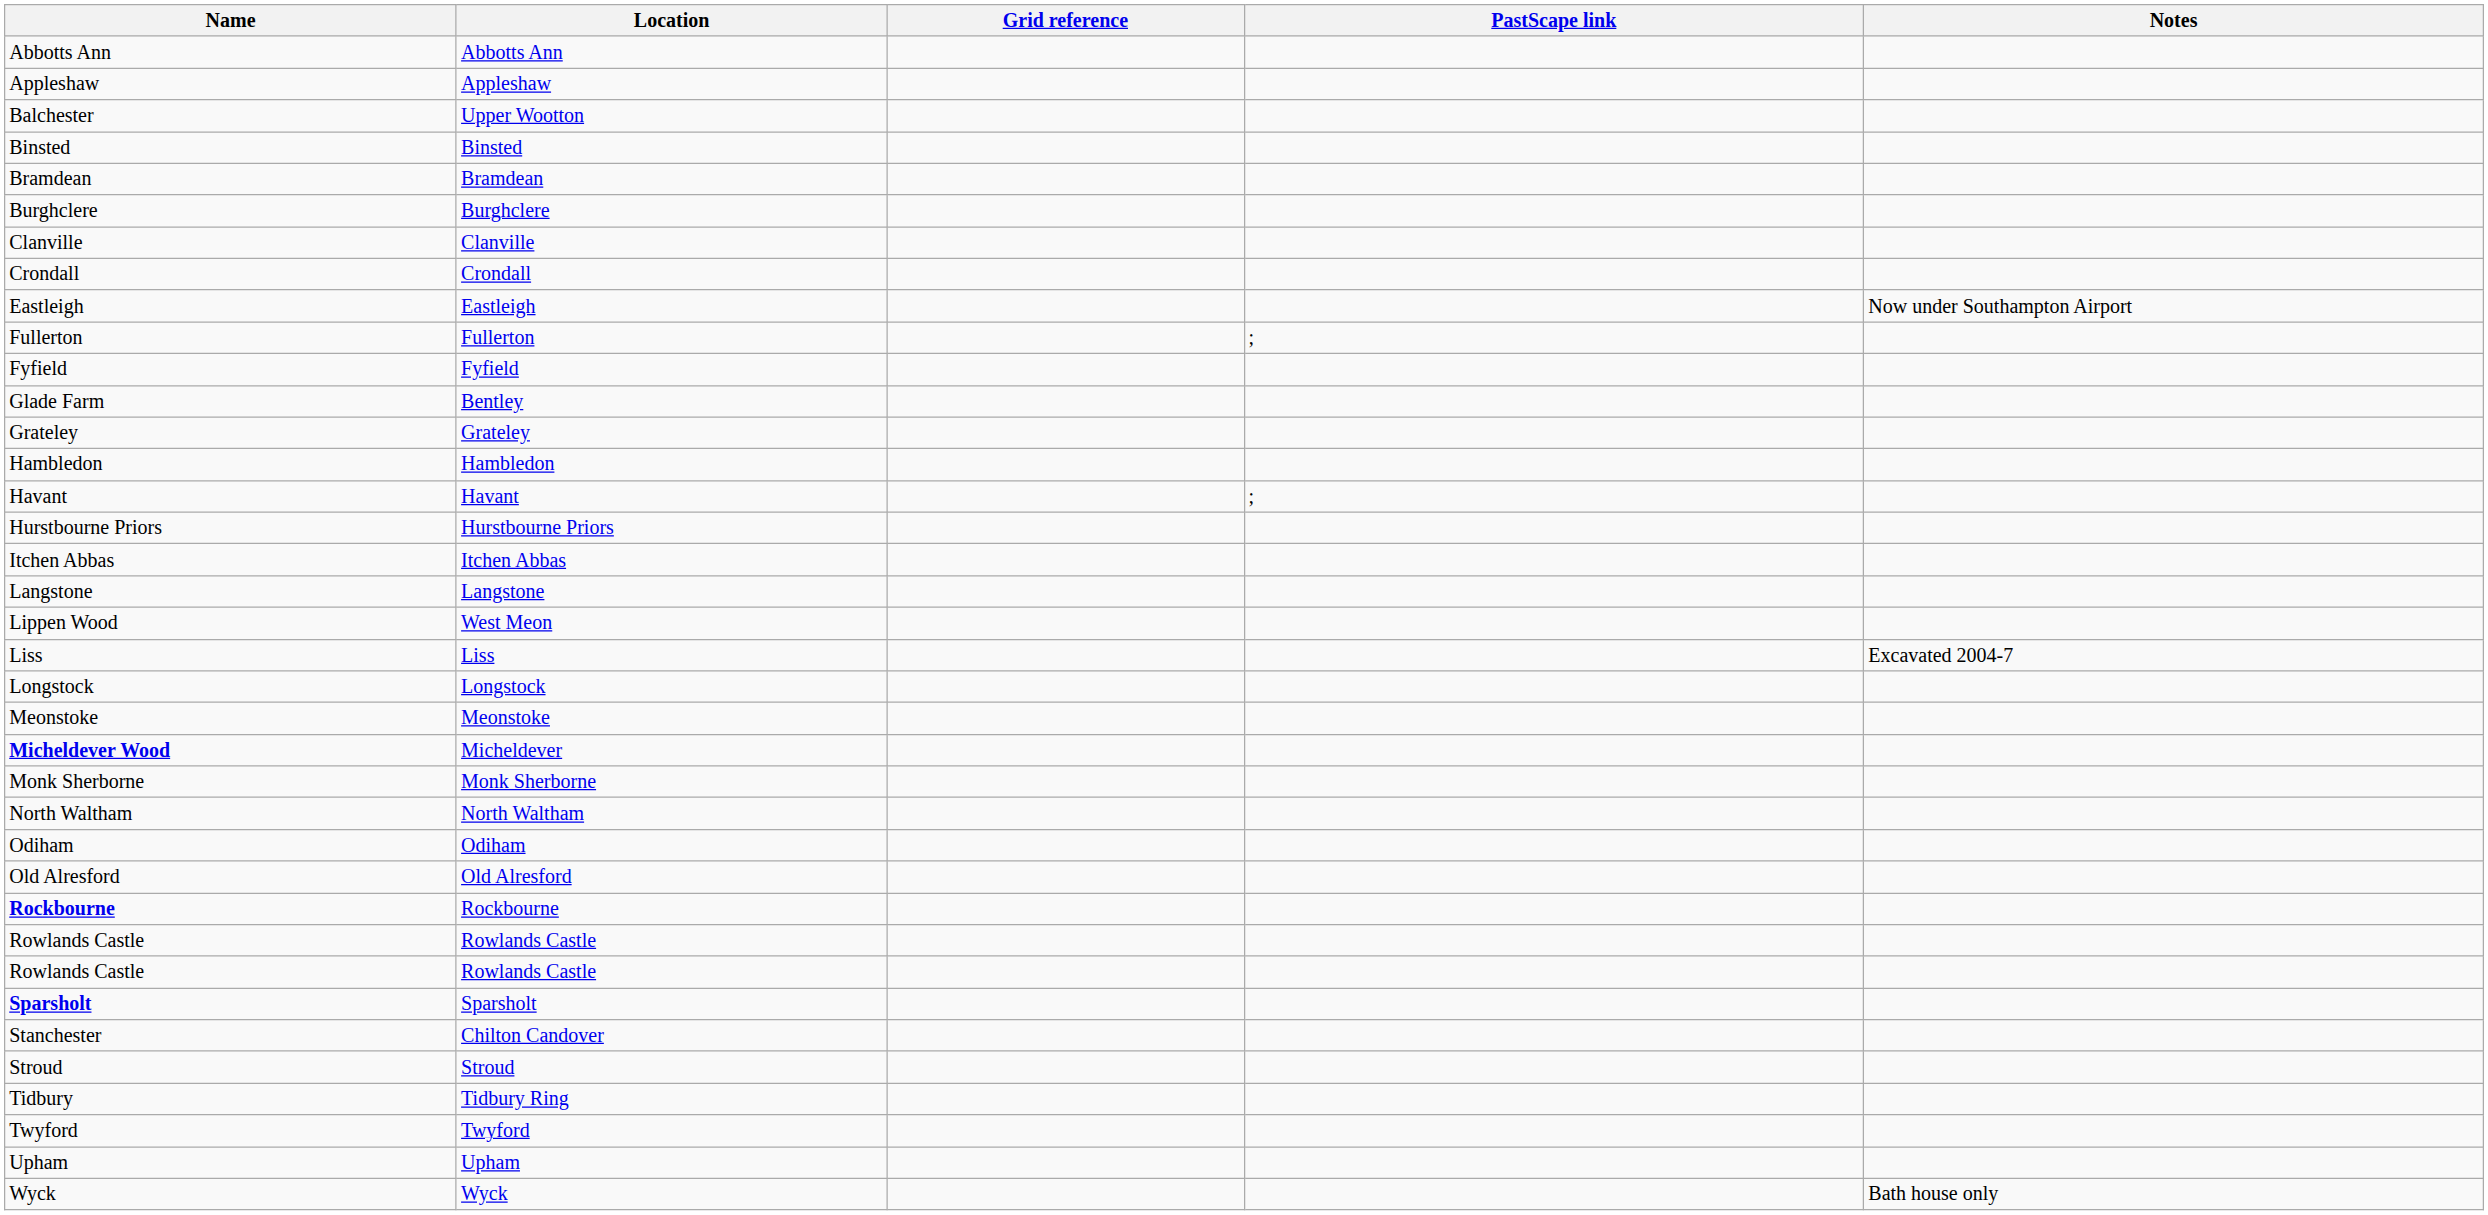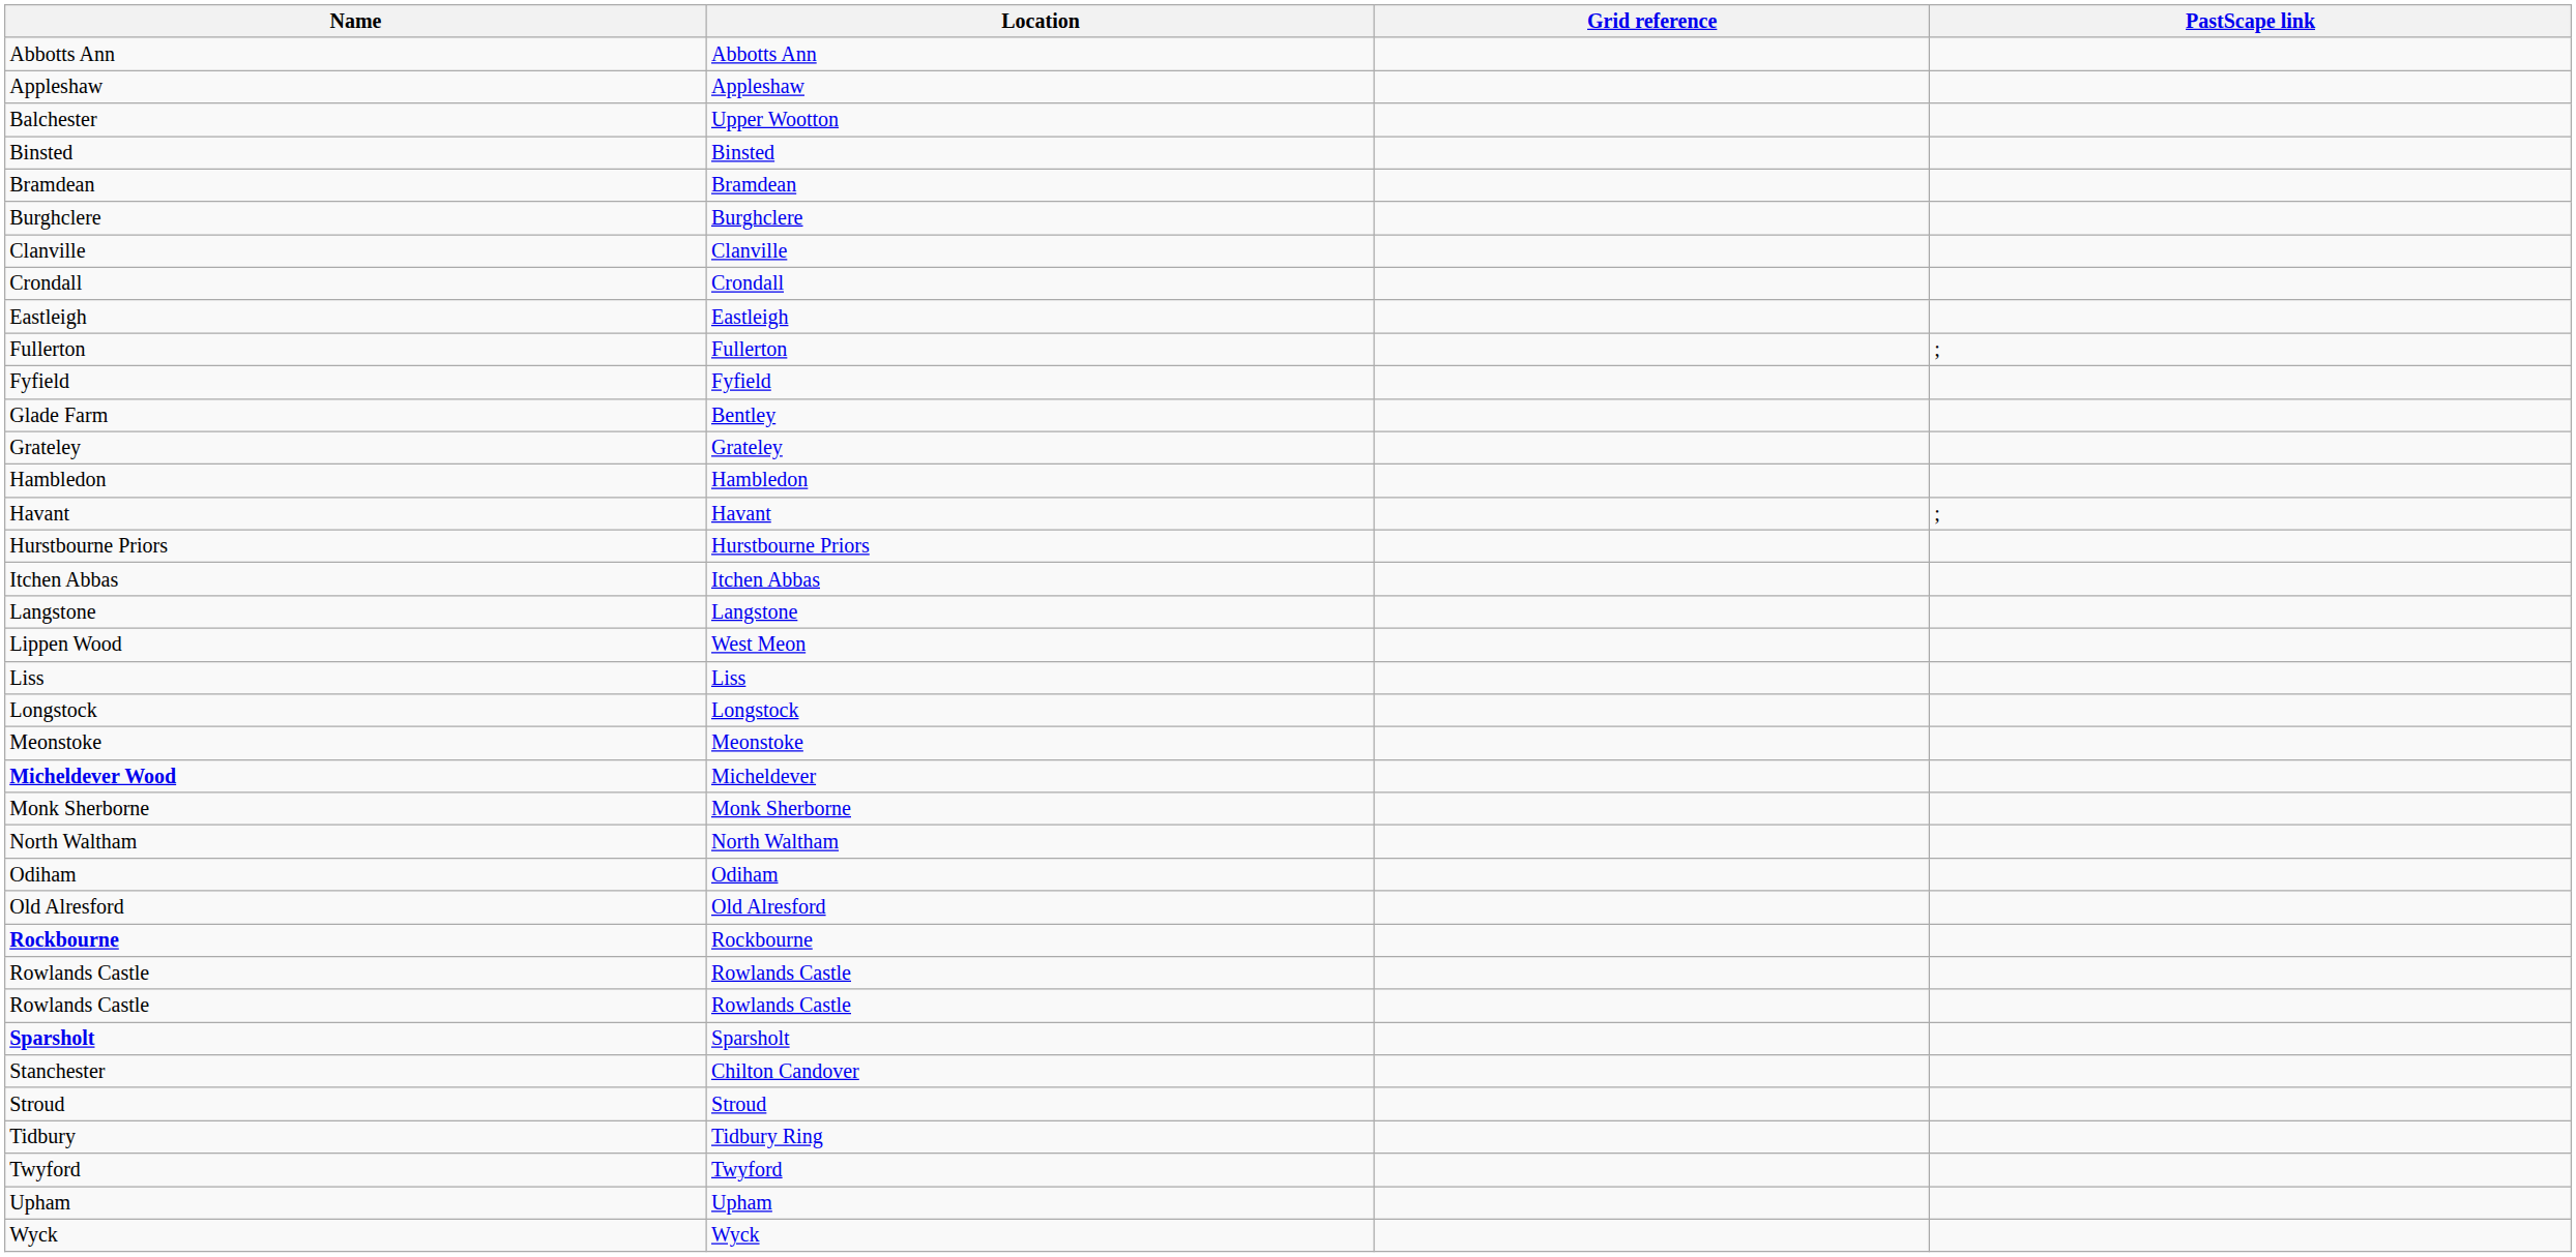- column: Notes | Now under Southampton Airport | Excavated 2004-7 | Bath house only
